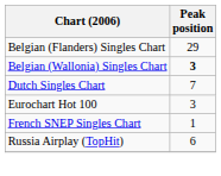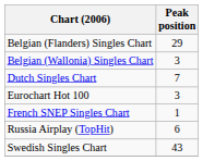Belgian (Wallonia) Singles Chart | Peak position: bold -> normal
+ row: Swedish Singles Chart | 43
